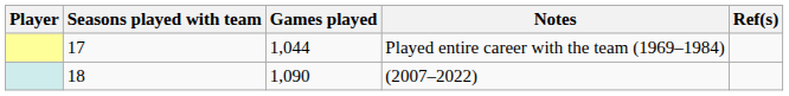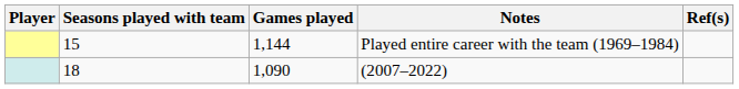Played entire career with the team (1969–1984) | Seasons played with team: 17 -> 15
Played entire career with the team (1969–1984) | Games played: 1,044 -> 1,144
